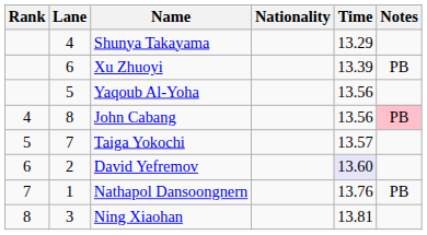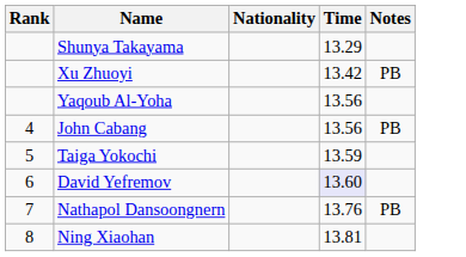- column: Lane | 4 | 6 | 5 | 8 | 7 | 2 | 1 | 3
Xu Zhuoyi | Time: 13.39 -> 13.42
John Cabang | Notes: pink background -> no background
Taiga Yokochi | Time: 13.57 -> 13.59
